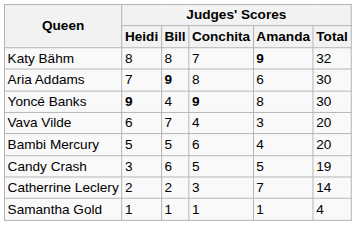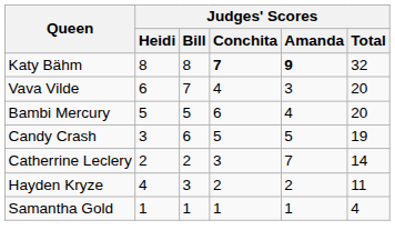Katy Bähm | Judges' Scores / Conchita: normal -> bold
- row: Aria Addams | 7 | 9 | 8 | 6 | 30
- row: Yoncé Banks | 9 | 4 | 9 | 8 | 30
+ row: Hayden Kryze | 4 | 3 | 2 | 2 | 11
